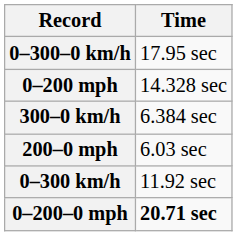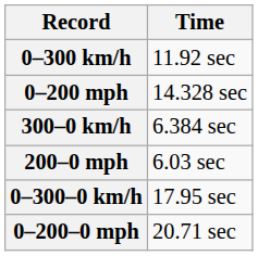rows swapped: 0–300 km/h <-> 0–300–0 km/h
0–200–0 mph | Time: bold -> normal
